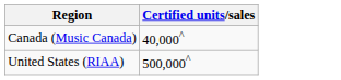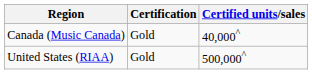+ column: Certification | Gold | Gold
